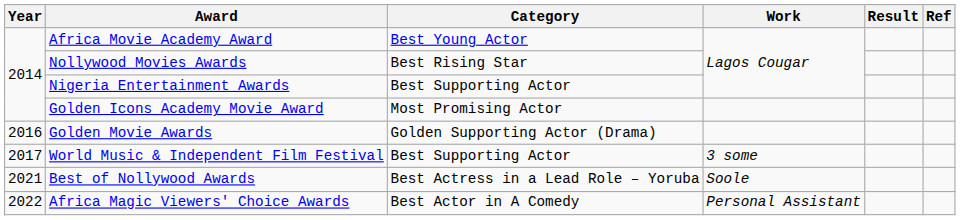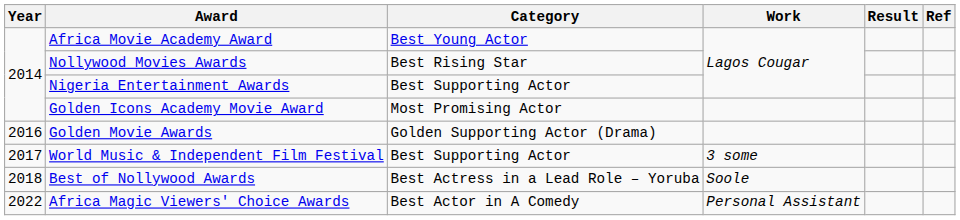Best of Nollywood Awards | Year: 2021 -> 2018
